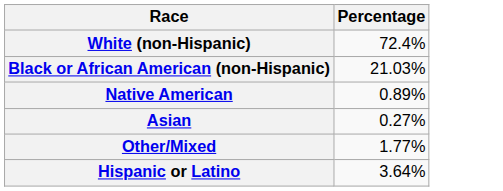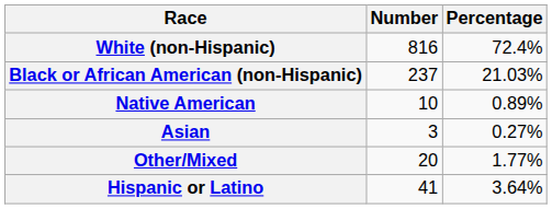+ column: Number | 816 | 237 | 10 | 3 | 20 | 41
